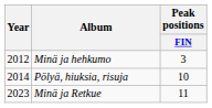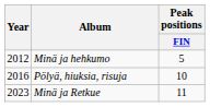Minä ja hehkumo | Peak positions / FIN: 3 -> 5
Pölyä, hiuksia, risuja | Year: 2014 -> 2016
